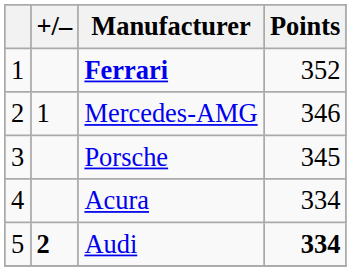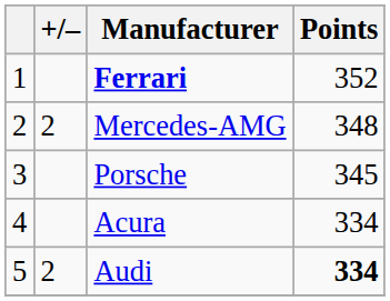Mercedes-AMG | +/–: 1 -> 2
Mercedes-AMG | Points: 346 -> 348
Audi | +/–: bold -> normal
